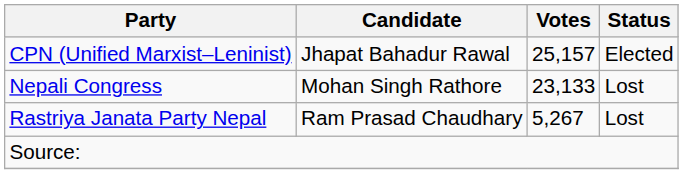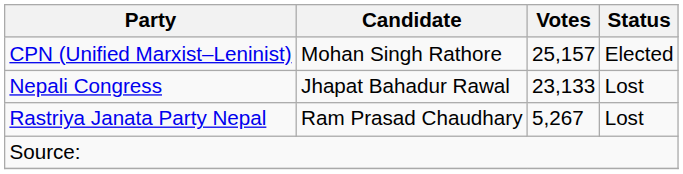CPN (Unified Marxist–Leninist) | Candidate: Jhapat Bahadur Rawal -> Mohan Singh Rathore
Nepali Congress | Candidate: Mohan Singh Rathore -> Jhapat Bahadur Rawal
